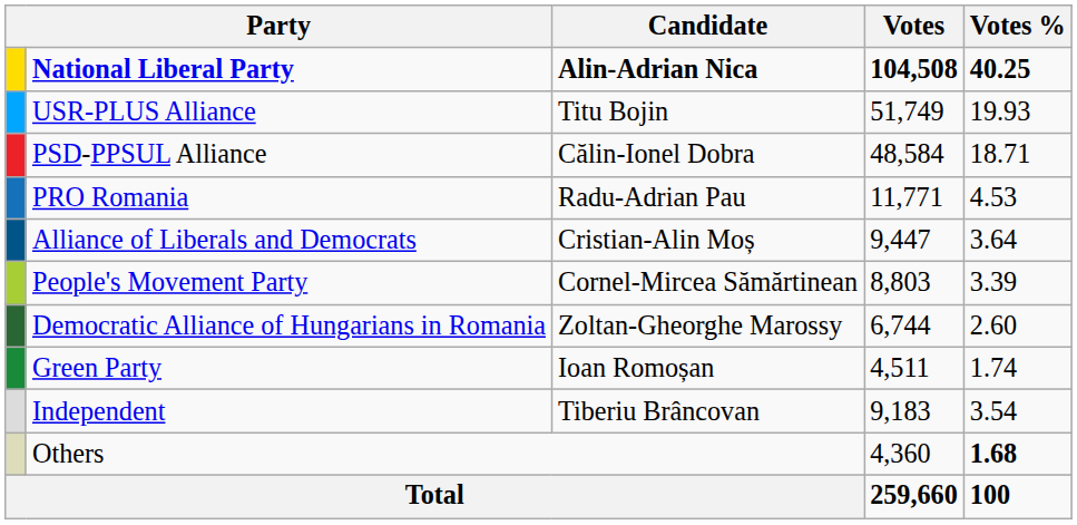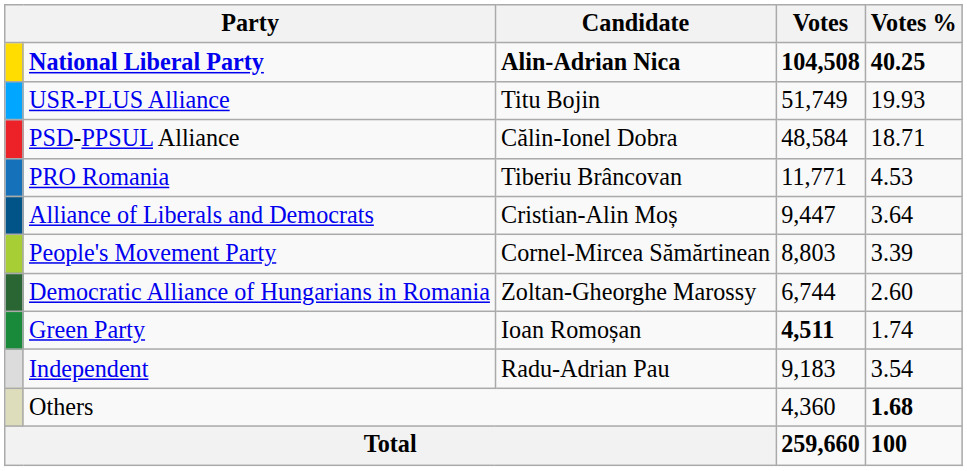PRO Romania | Candidate: Radu-Adrian Pau -> Tiberiu Brâncovan
Green Party | Votes: normal -> bold
Independent | Candidate: Tiberiu Brâncovan -> Radu-Adrian Pau
